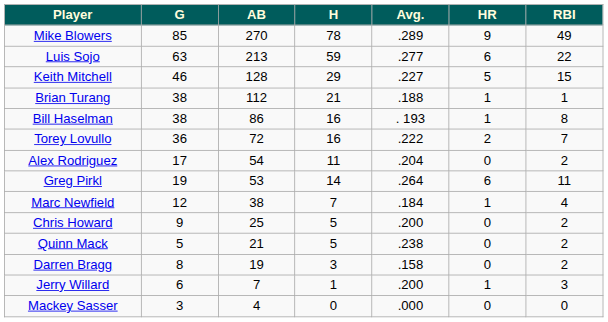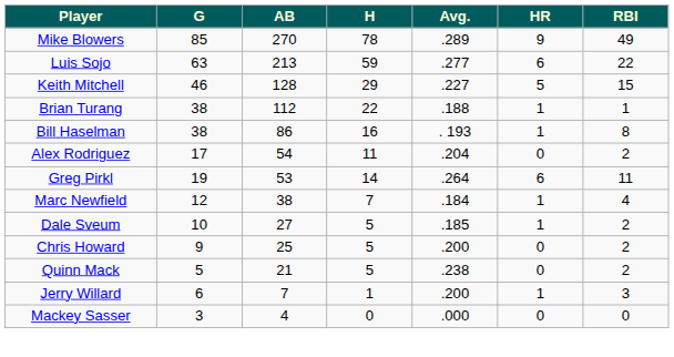Brian Turang | H: 21 -> 22
- row: Torey Lovullo | 36 | 72 | 16 | .222 | 2 | 7
+ row: Dale Sveum | 10 | 27 | 5 | .185 | 1 | 2
- row: Darren Bragg | 8 | 19 | 3 | .158 | 0 | 2
